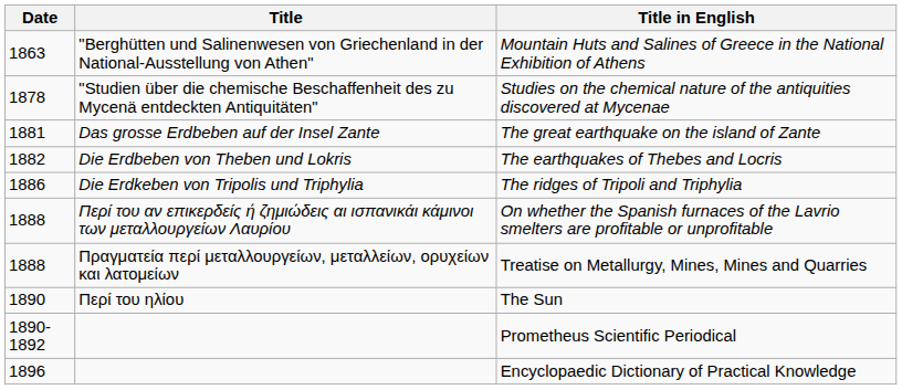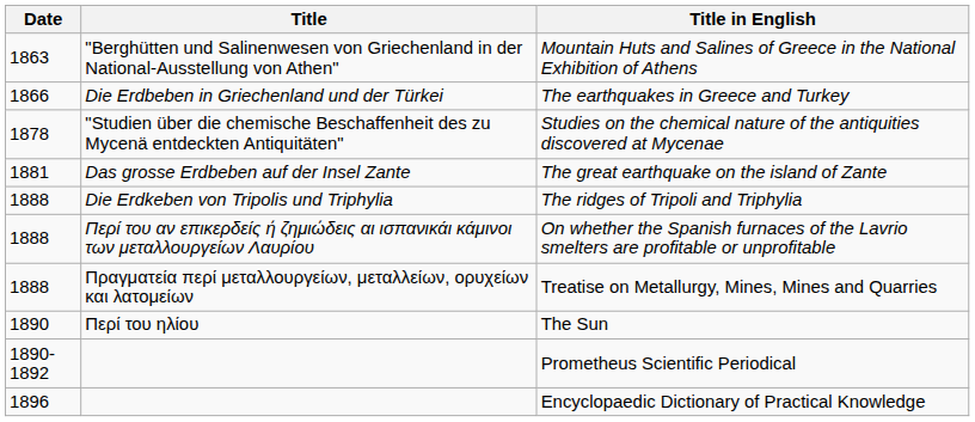+ row: 1866 | Die Erdbeben in Griechenland und der Türkei | The earthquakes in Greece and Turkey
- row: 1882 | Die Erdbeben von Theben und Lokris | The earthquakes of Thebes and Locris
The ridges of Tripoli and Triphylia | Date: 1886 -> 1888
